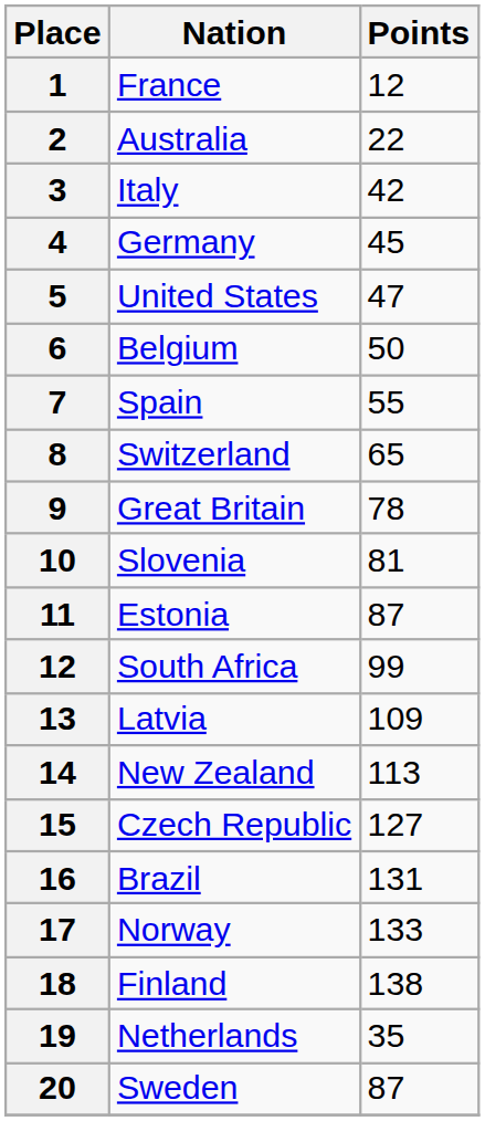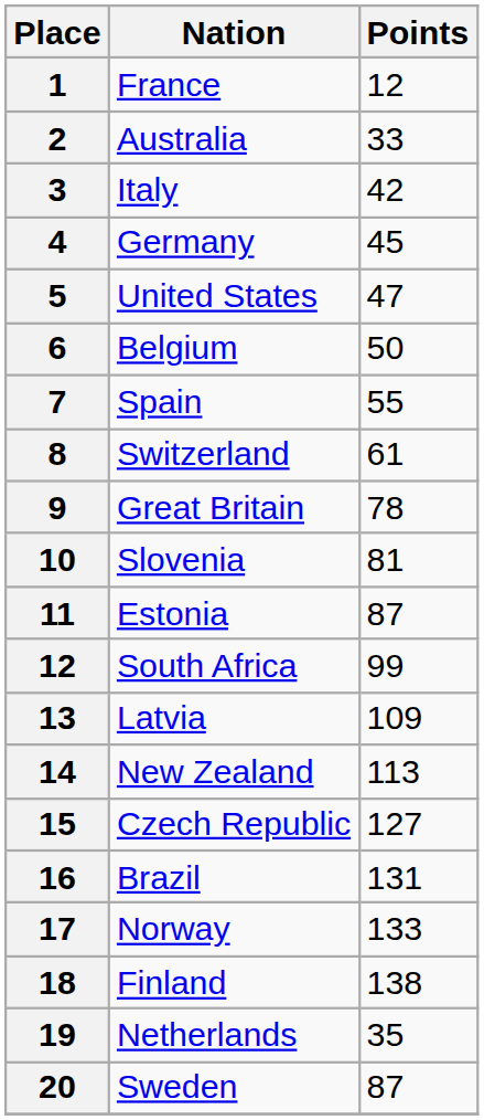Australia | Points: 22 -> 33
Switzerland | Points: 65 -> 61
